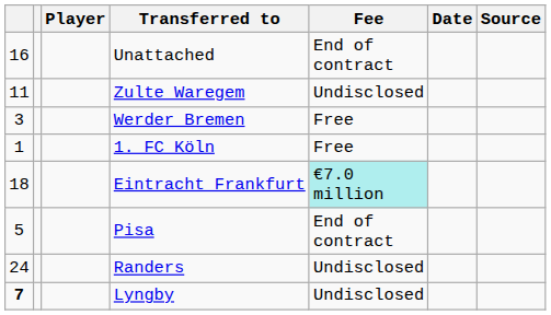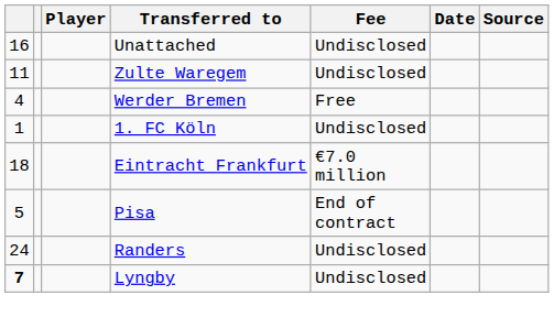Unattached | Fee: End of contract -> Undisclosed
Werder Bremen | column 1: 3 -> 4
1. FC Köln | Fee: Free -> Undisclosed
Eintracht Frankfurt | Fee: paleturquoise background -> no background
